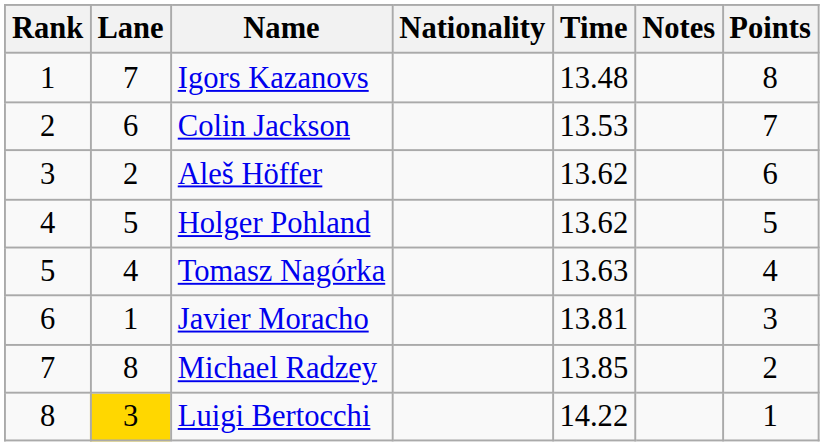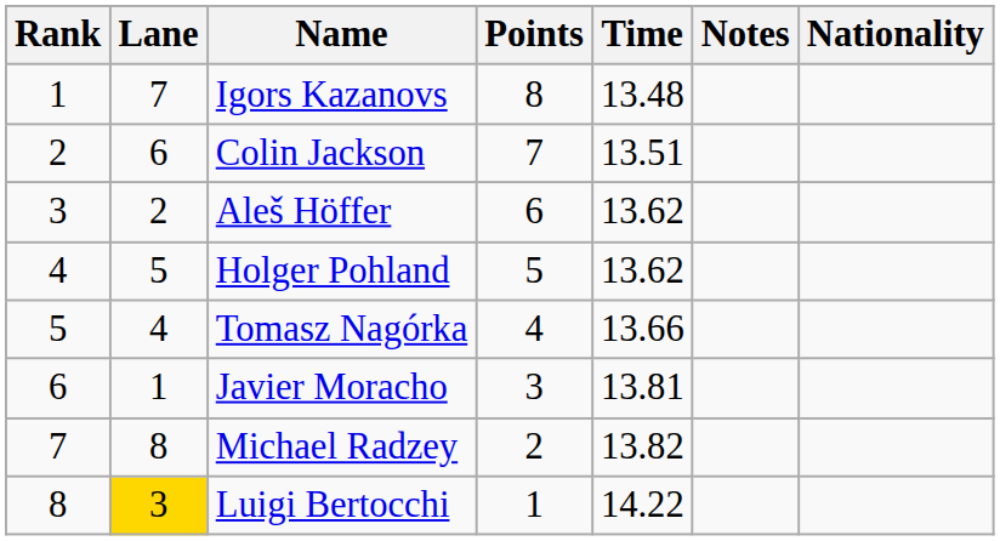columns swapped: Nationality <-> Points
Colin Jackson | Time: 13.53 -> 13.51
Tomasz Nagórka | Time: 13.63 -> 13.66
Michael Radzey | Time: 13.85 -> 13.82
